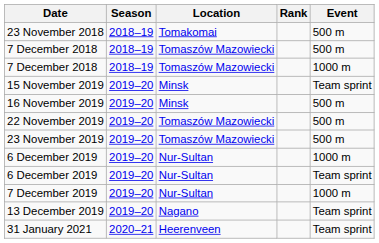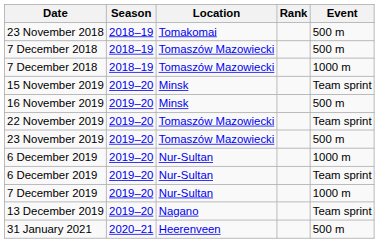22 November 2019 | Event: 500 m -> Team sprint
31 January 2021 | Event: Team sprint -> 500 m
